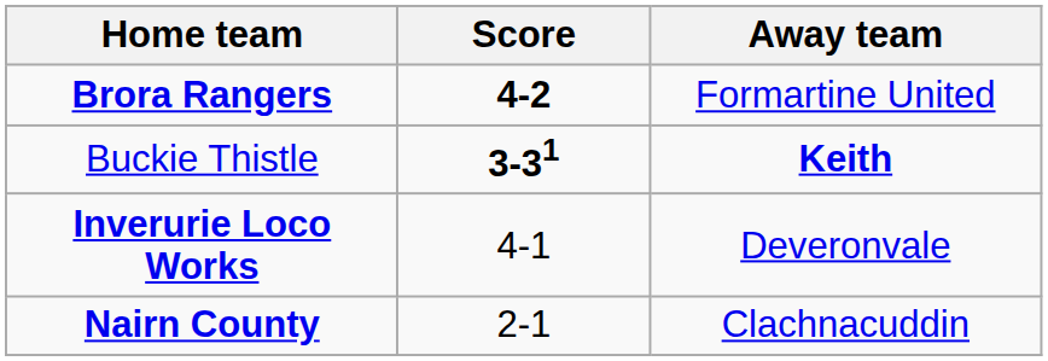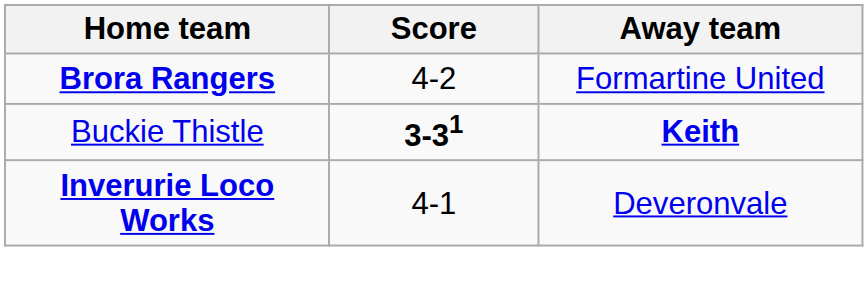Brora Rangers | Score: bold -> normal
- row: Nairn County | 2-1 | Clachnacuddin
